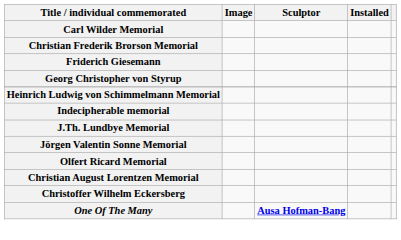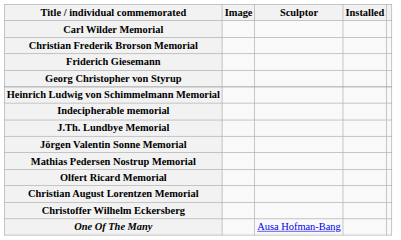+ row: Mathias Pedersen Nostrup Memorial
One Of The Many | Sculptor: bold -> normal
